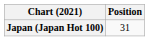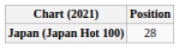Japan (Japan Hot 100) | Position: 31 -> 28
